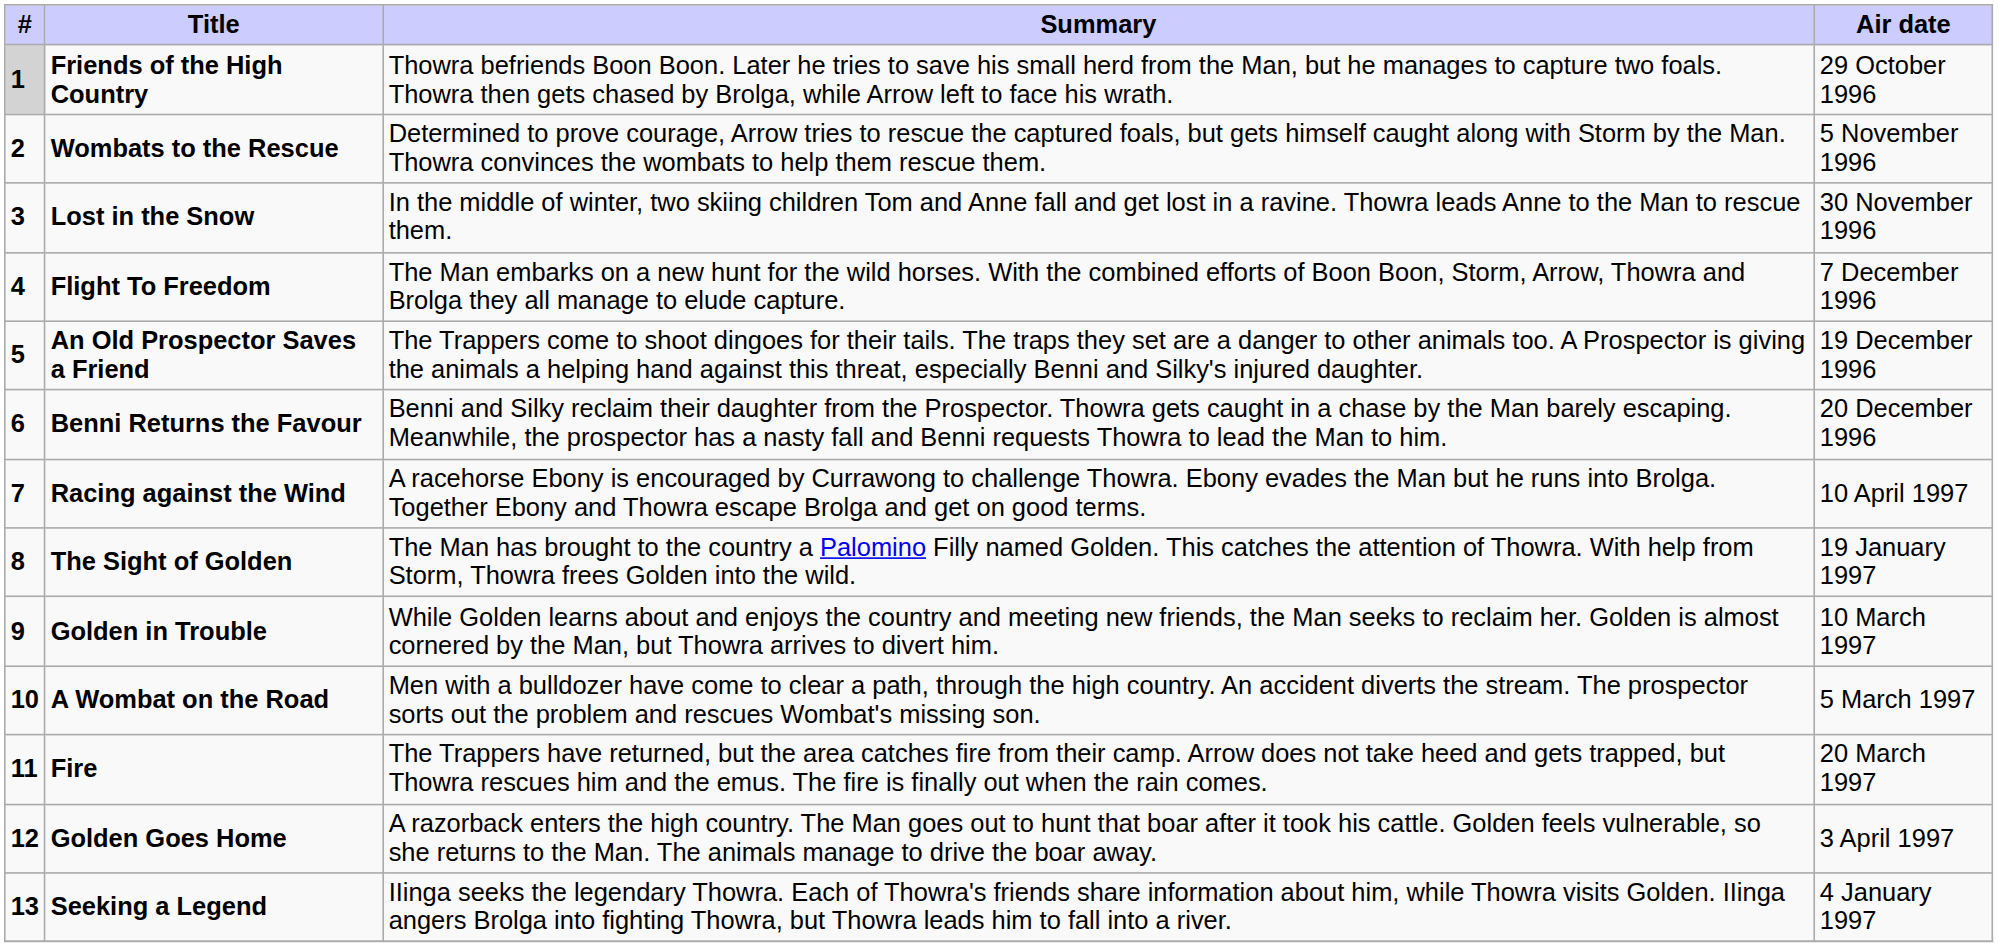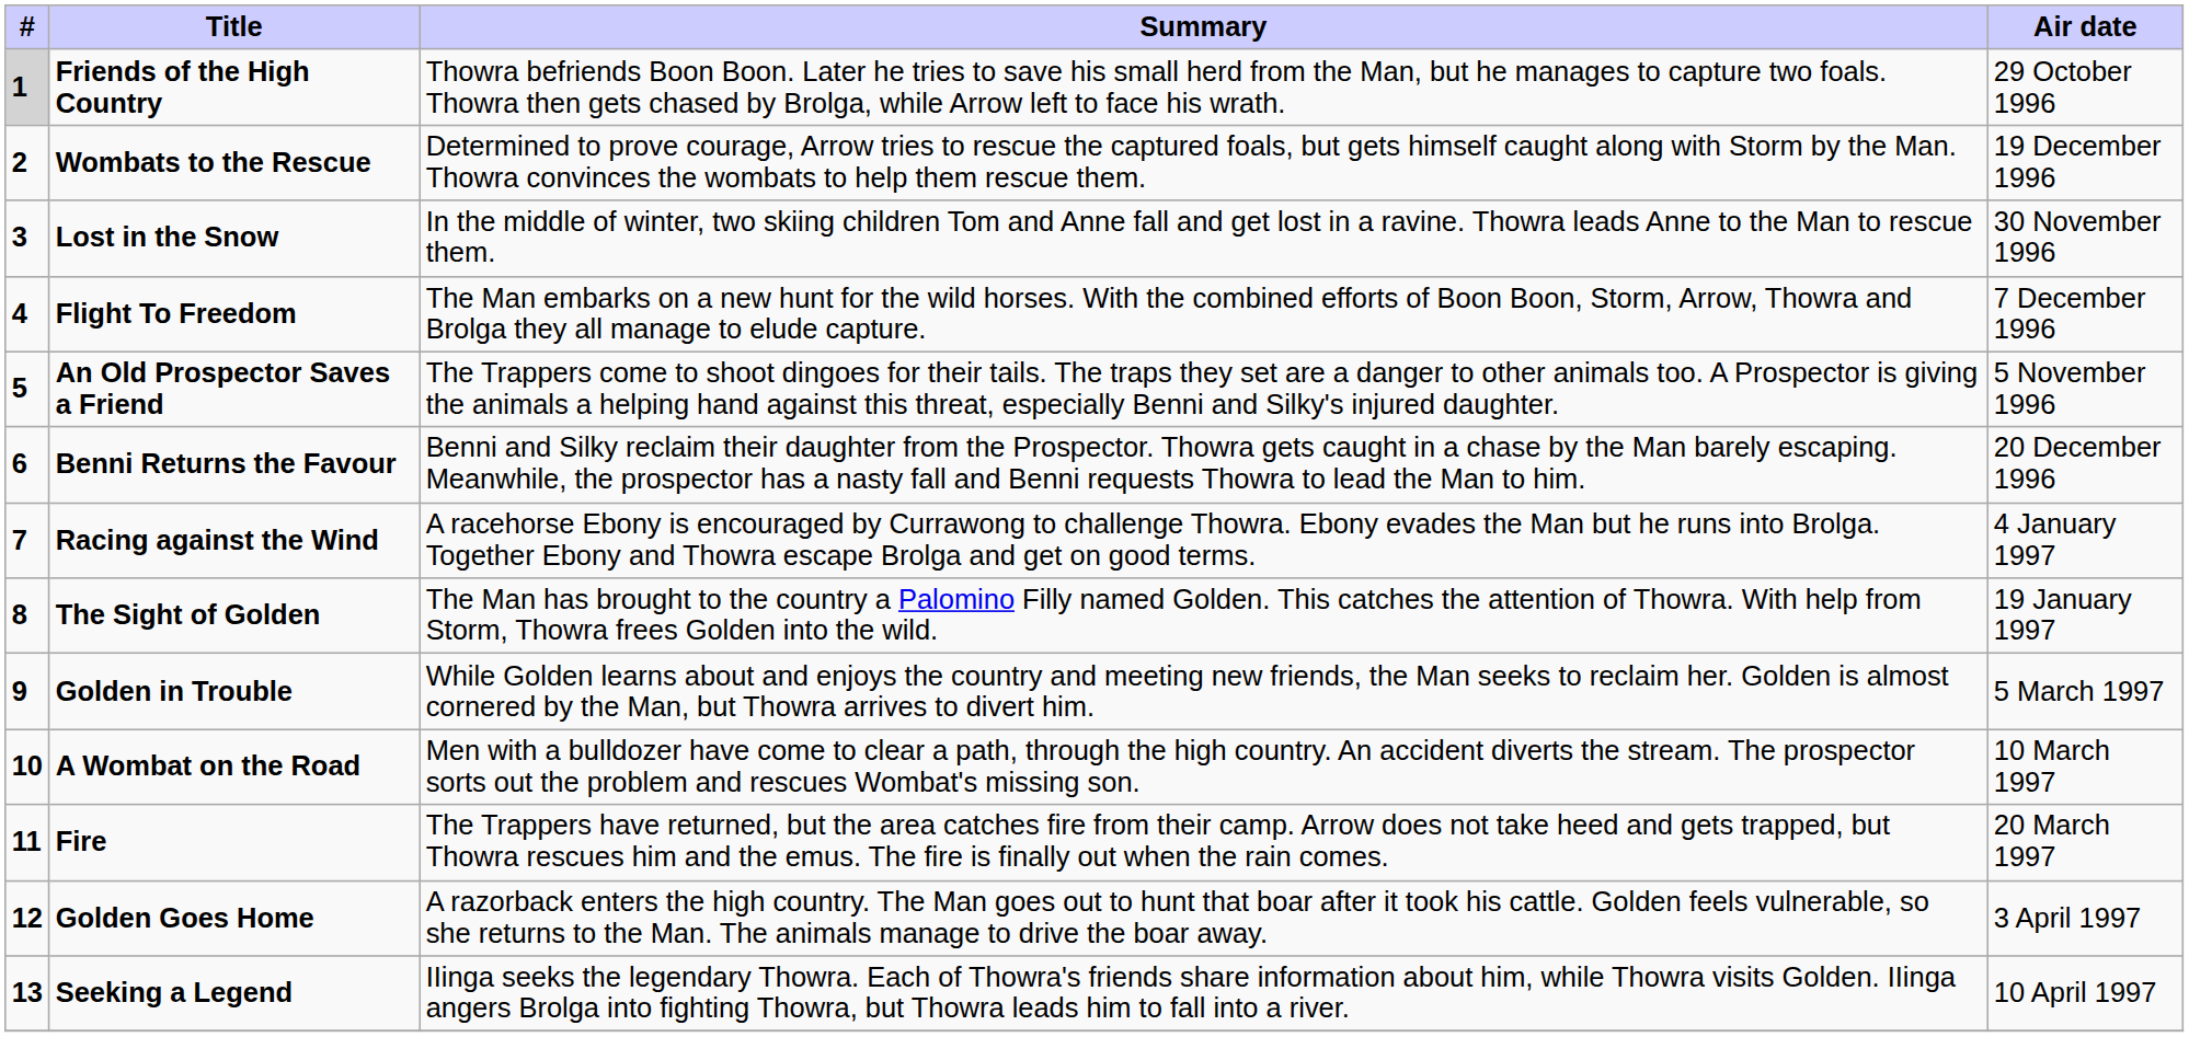Wombats to the Rescue | Air date: 5 November 1996 -> 19 December 1996
An Old Prospector Saves a Friend | Air date: 19 December 1996 -> 5 November 1996
Racing against the Wind | Air date: 10 April 1997 -> 4 January 1997
Golden in Trouble | Air date: 10 March 1997 -> 5 March 1997
A Wombat on the Road | Air date: 5 March 1997 -> 10 March 1997
Seeking a Legend | Air date: 4 January 1997 -> 10 April 1997
